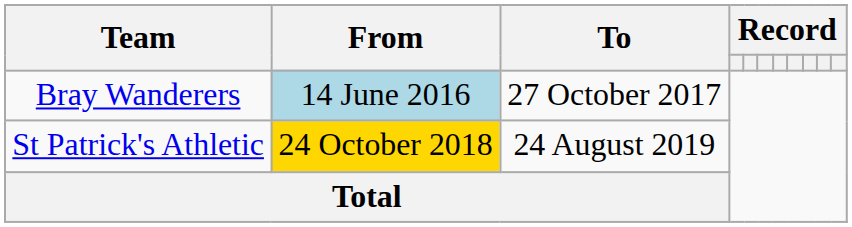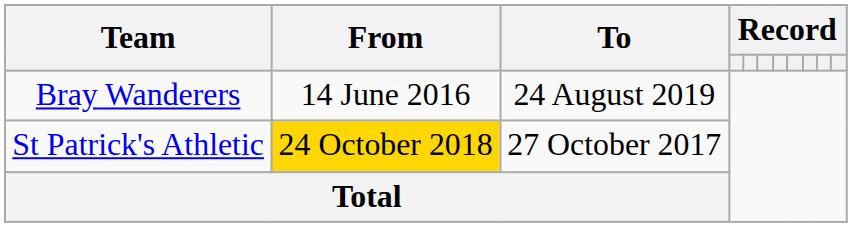Bray Wanderers | From: lightblue background -> no background
Bray Wanderers | To: 27 October 2017 -> 24 August 2019
St Patrick's Athletic | To: 24 August 2019 -> 27 October 2017
